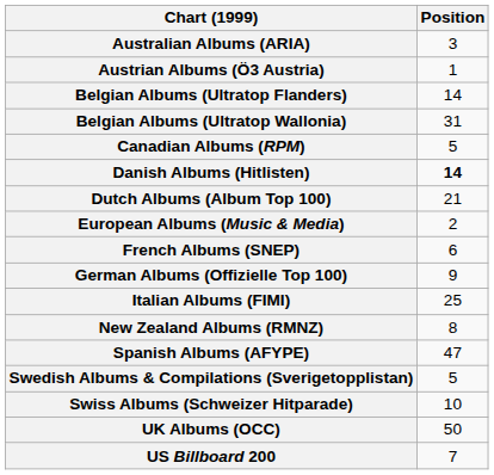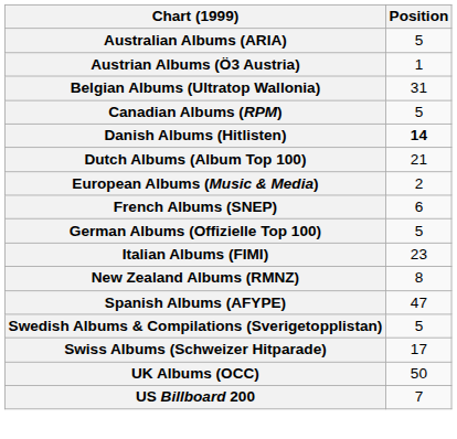Australian Albums (ARIA) | Position: 3 -> 5
- row: Belgian Albums (Ultratop Flanders) | 14
German Albums (Offizielle Top 100) | Position: 9 -> 5
Italian Albums (FIMI) | Position: 25 -> 23
Swiss Albums (Schweizer Hitparade) | Position: 10 -> 17
